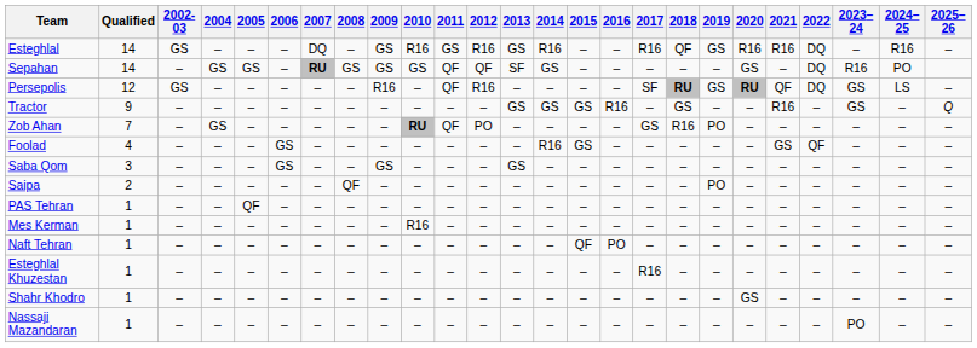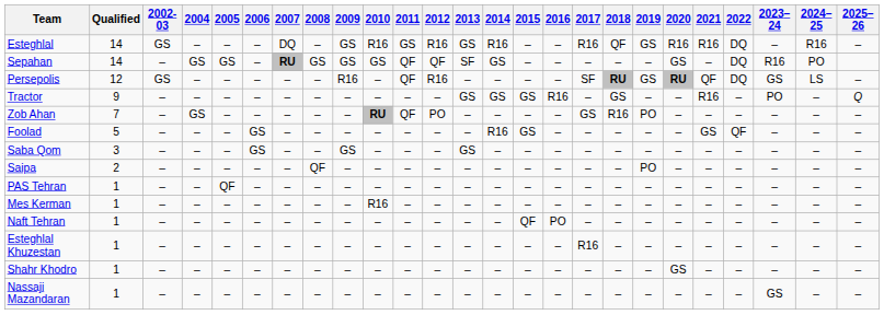Tractor | 2023–24: GS -> PO
Foolad | Qualified: 4 -> 5
Nassaji Mazandaran | 2023–24: PO -> GS
